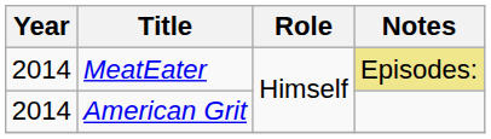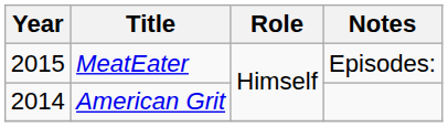MeatEater | Year: 2014 -> 2015
MeatEater | Notes: khaki background -> no background
